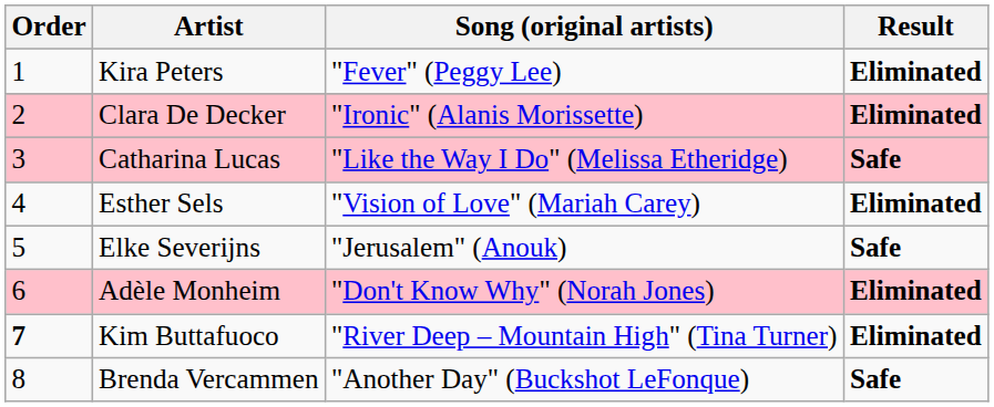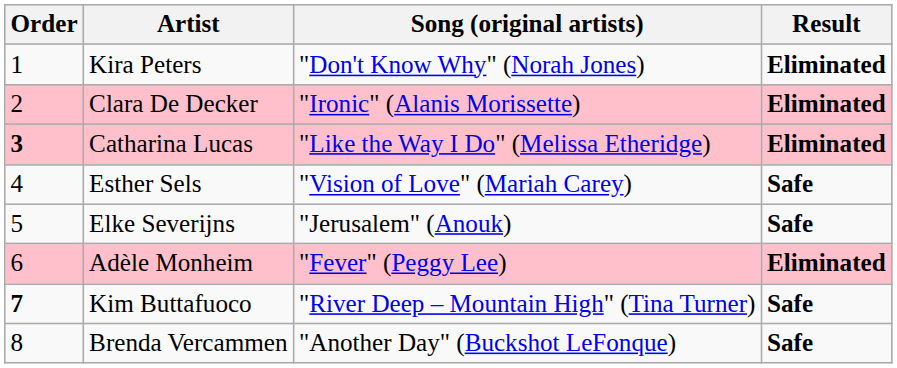Kira Peters | Song (original artists): "Fever" (Peggy Lee) -> "Don't Know Why" (Norah Jones)
Catharina Lucas | Order: normal -> bold
Catharina Lucas | Result: Safe -> Eliminated
Esther Sels | Result: Eliminated -> Safe
Adèle Monheim | Song (original artists): "Don't Know Why" (Norah Jones) -> "Fever" (Peggy Lee)
Kim Buttafuoco | Result: Eliminated -> Safe
